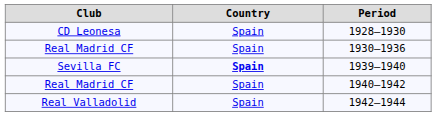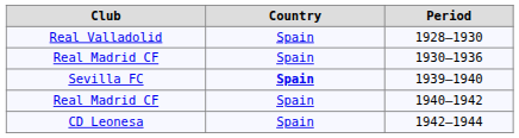1928–1930 | Club: CD Leonesa -> Real Valladolid
1942–1944 | Club: Real Valladolid -> CD Leonesa
